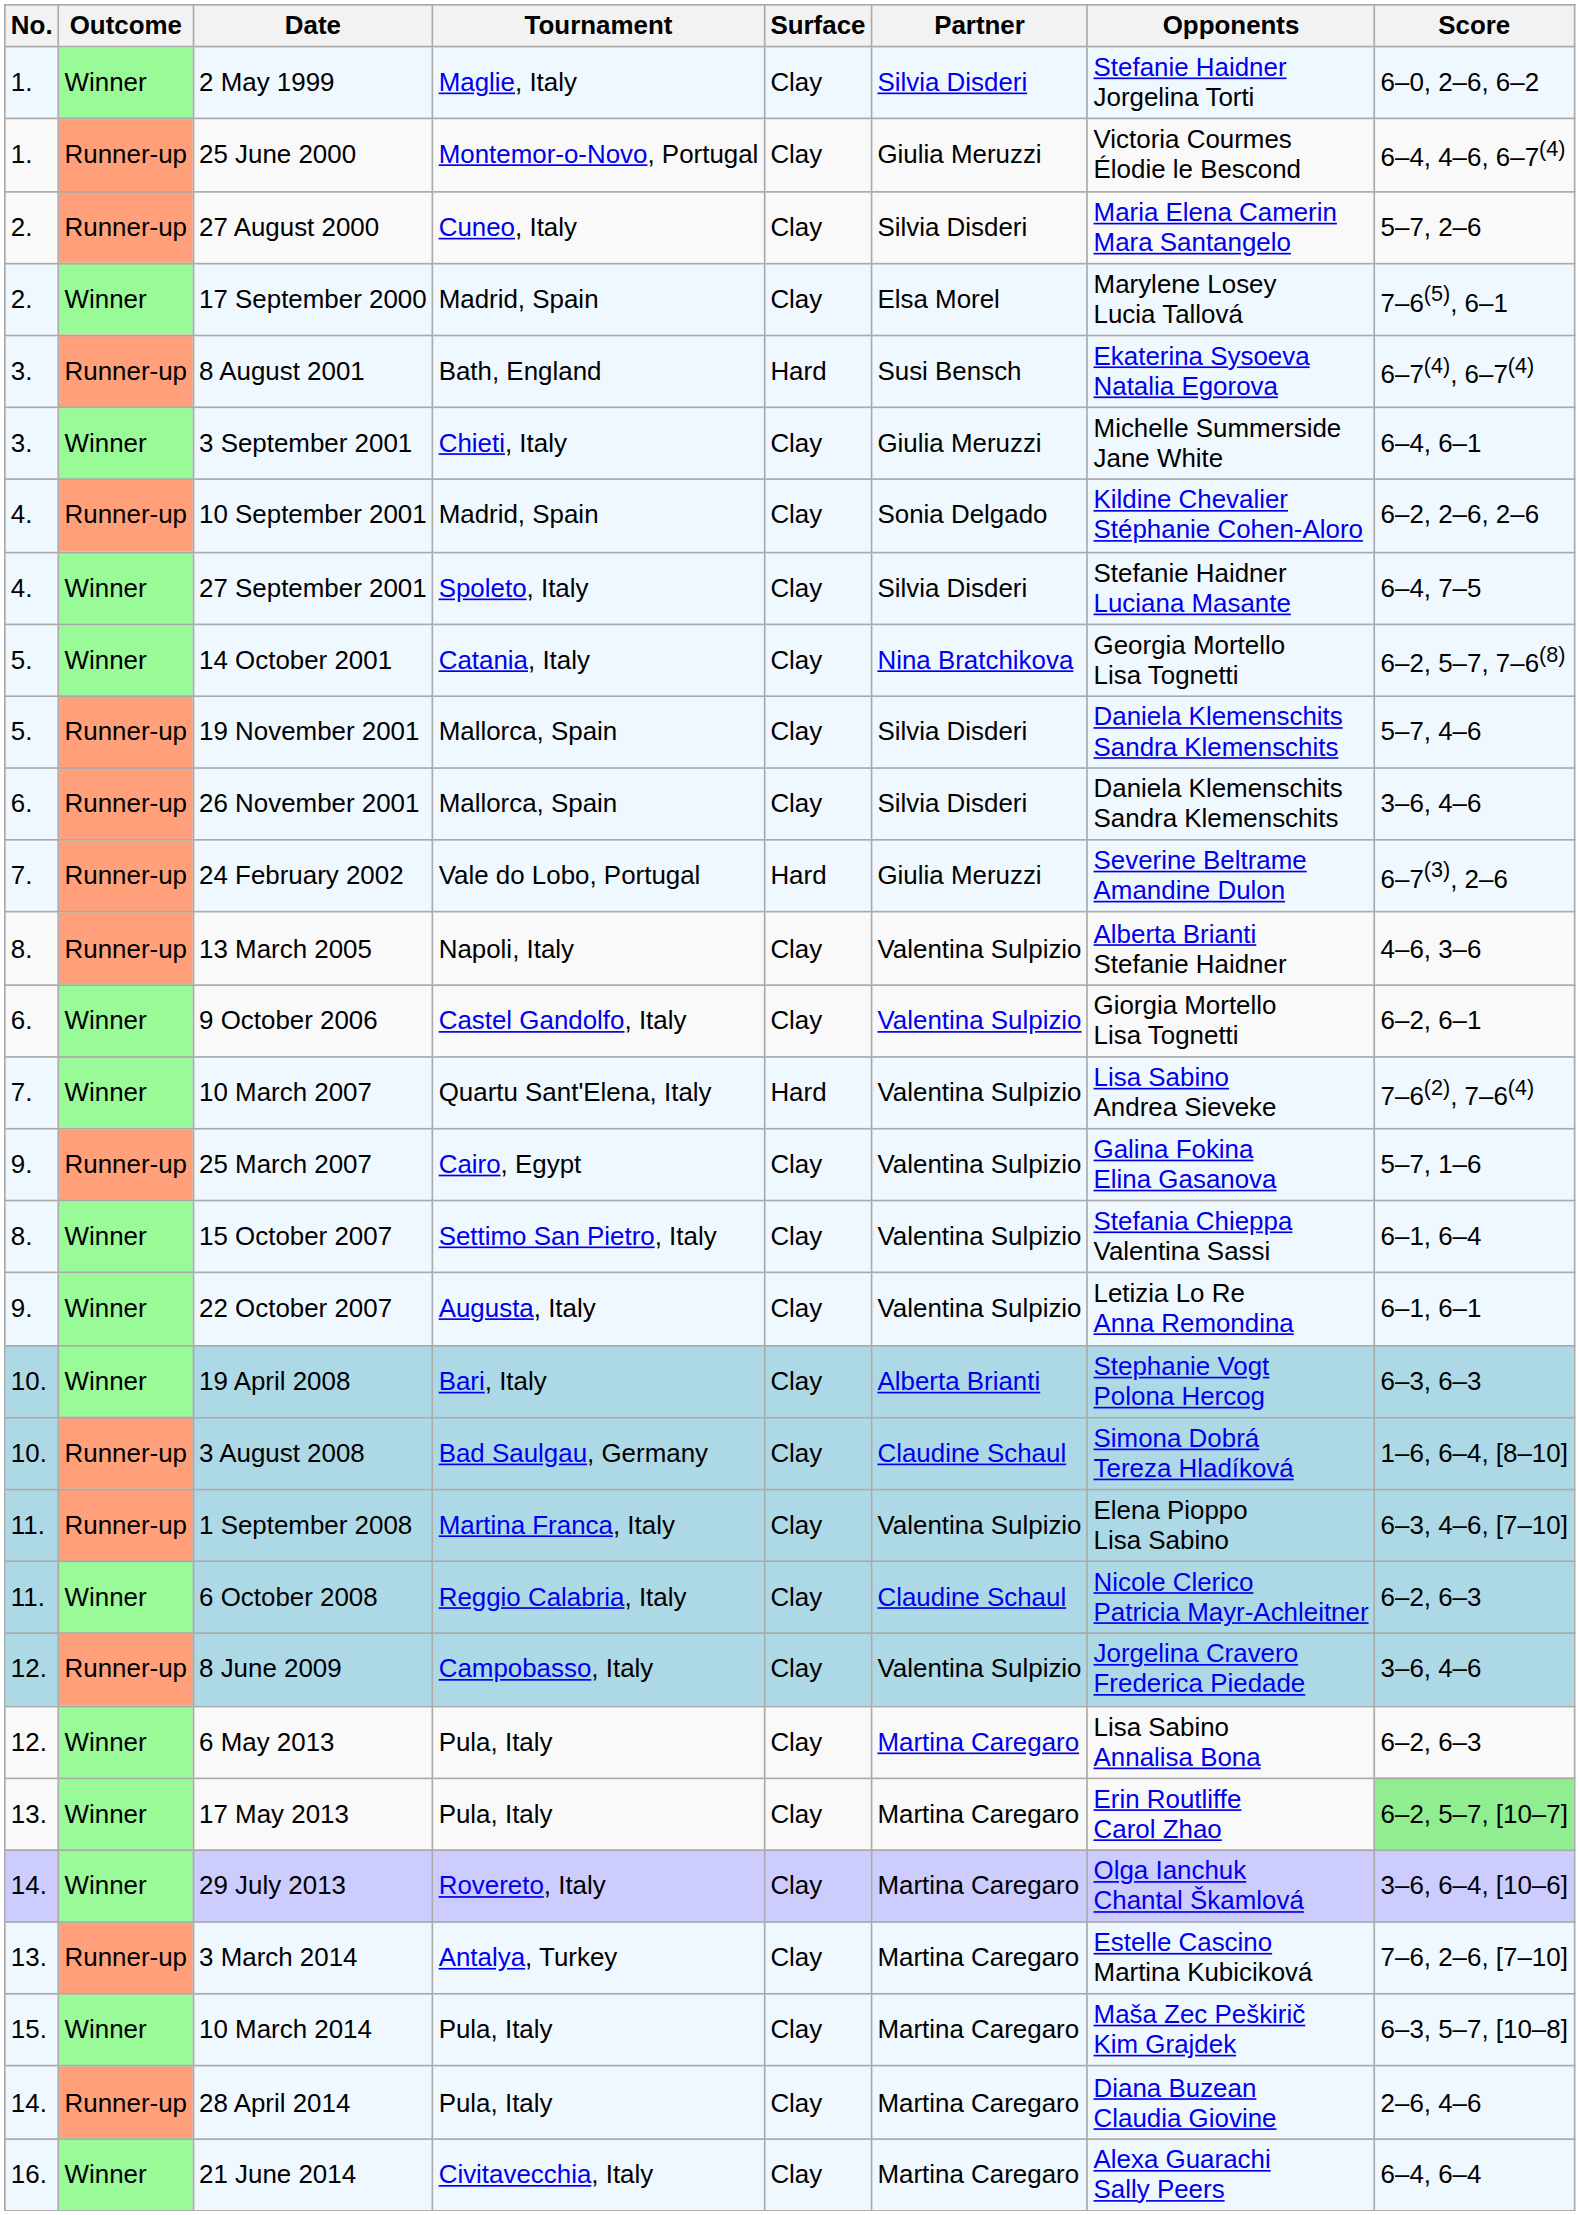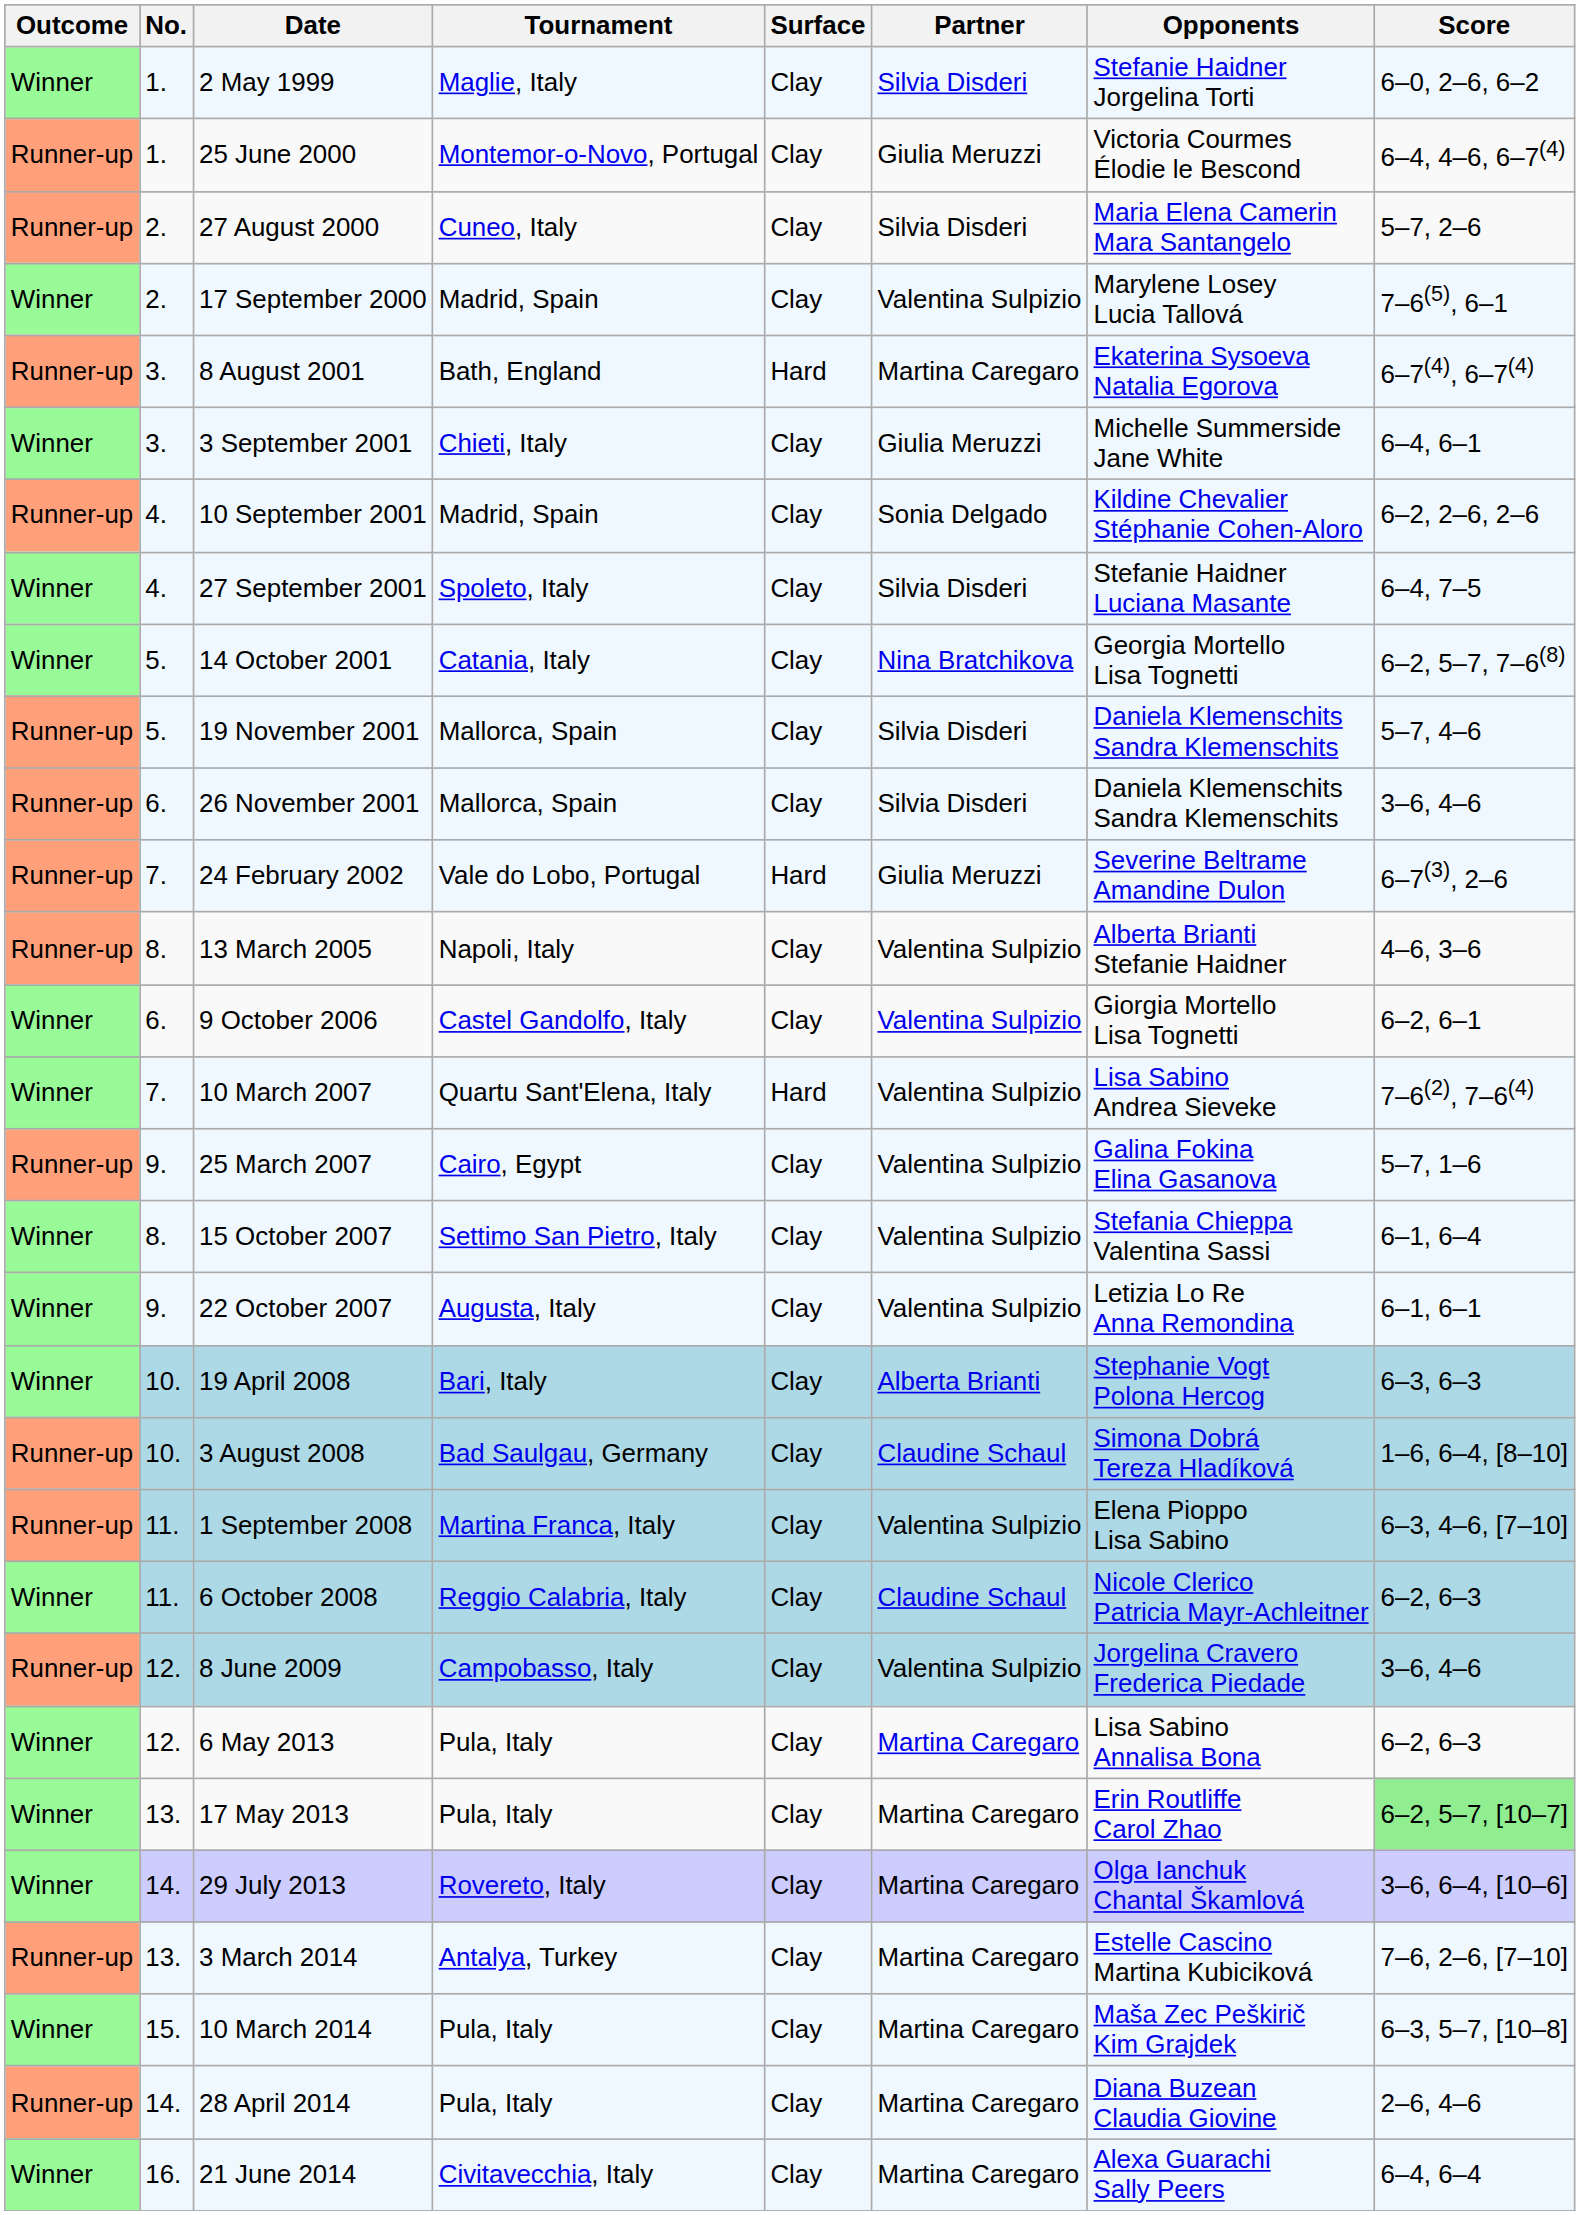columns swapped: Outcome <-> No.
17 September 2000 | Partner: Elsa Morel -> Valentina Sulpizio
8 August 2001 | Partner: Susi Bensch -> Martina Caregaro
